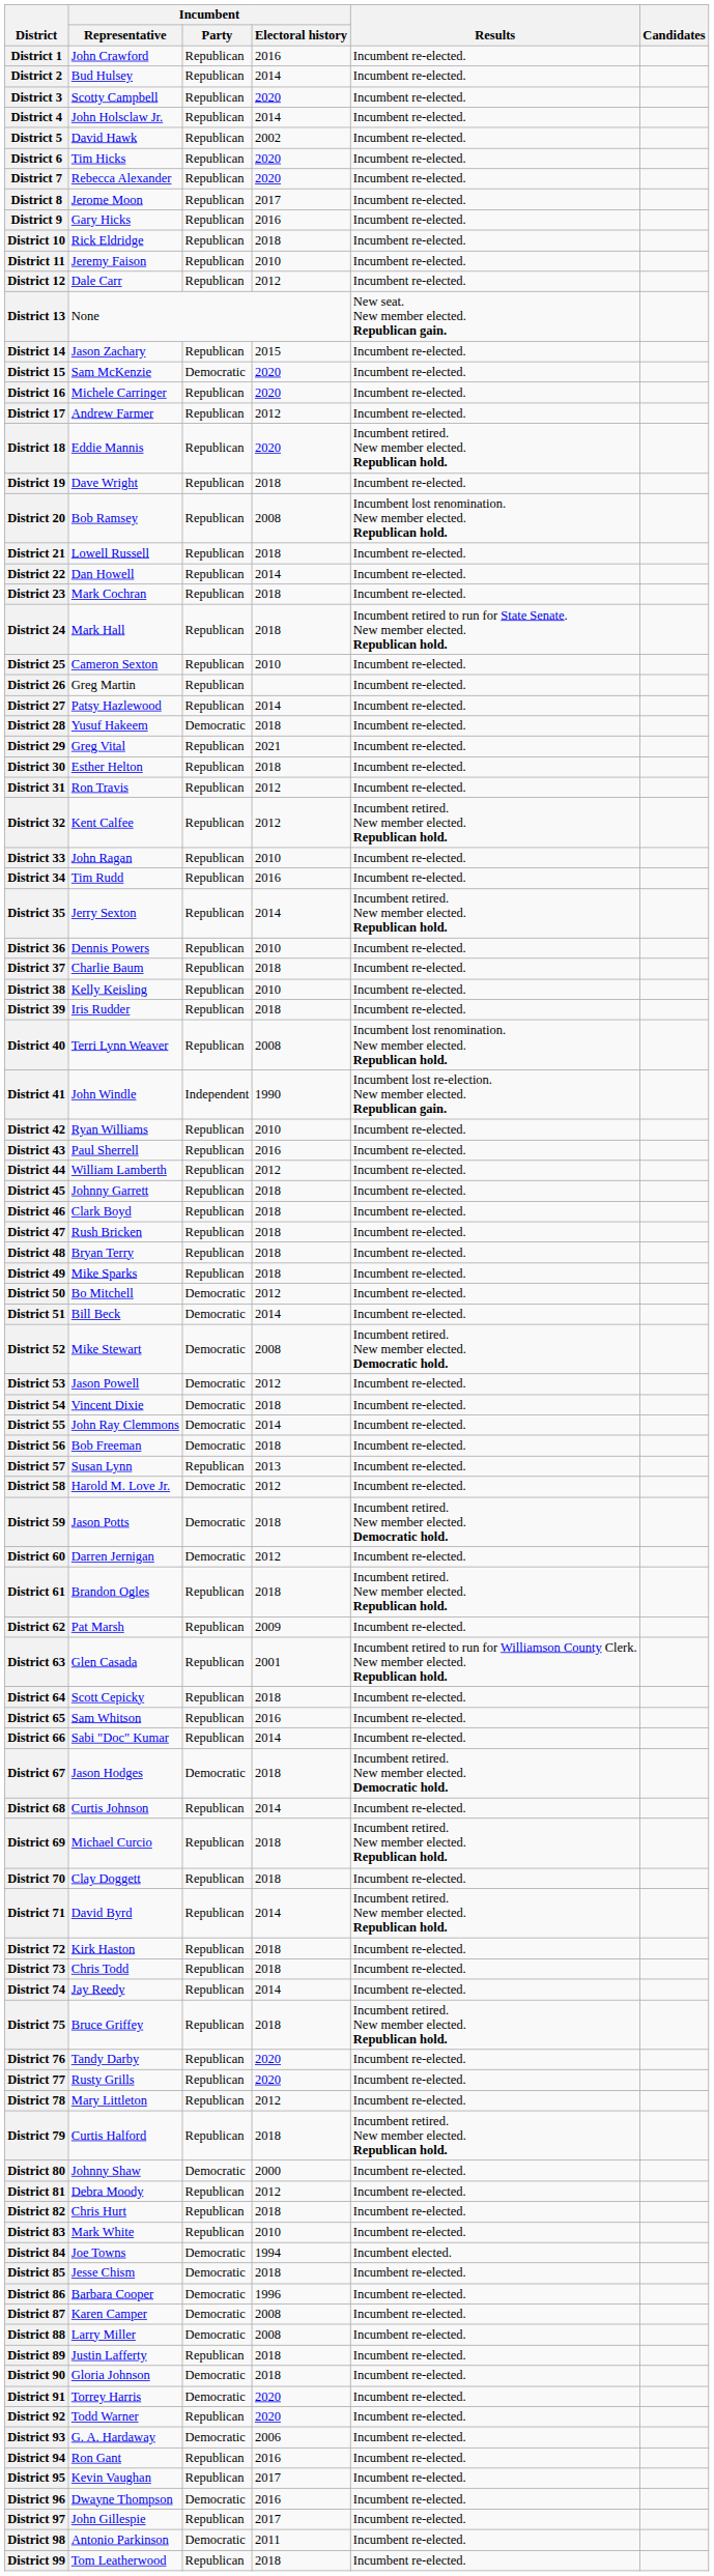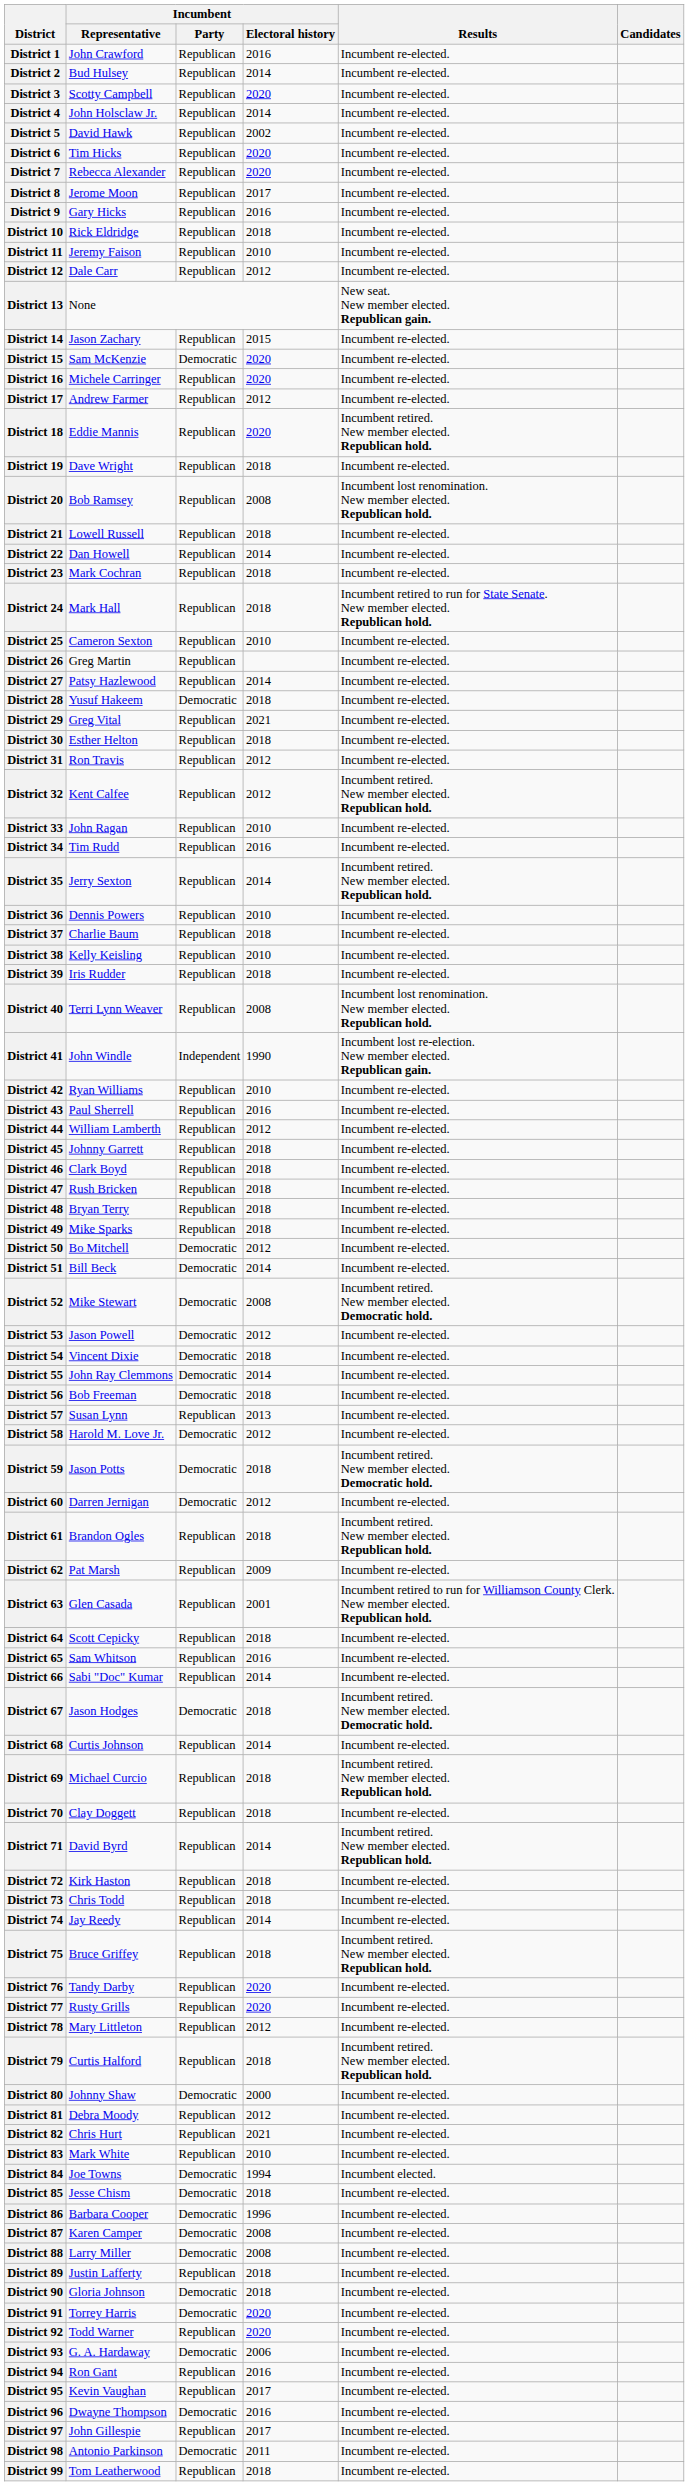District 82 | Incumbent / Electoral history: 2018 -> 2021
